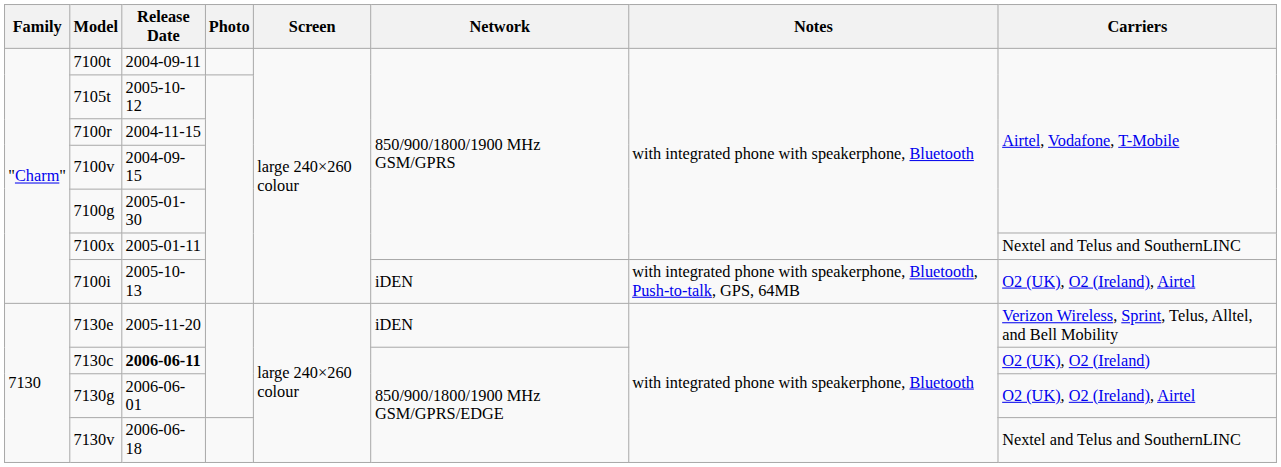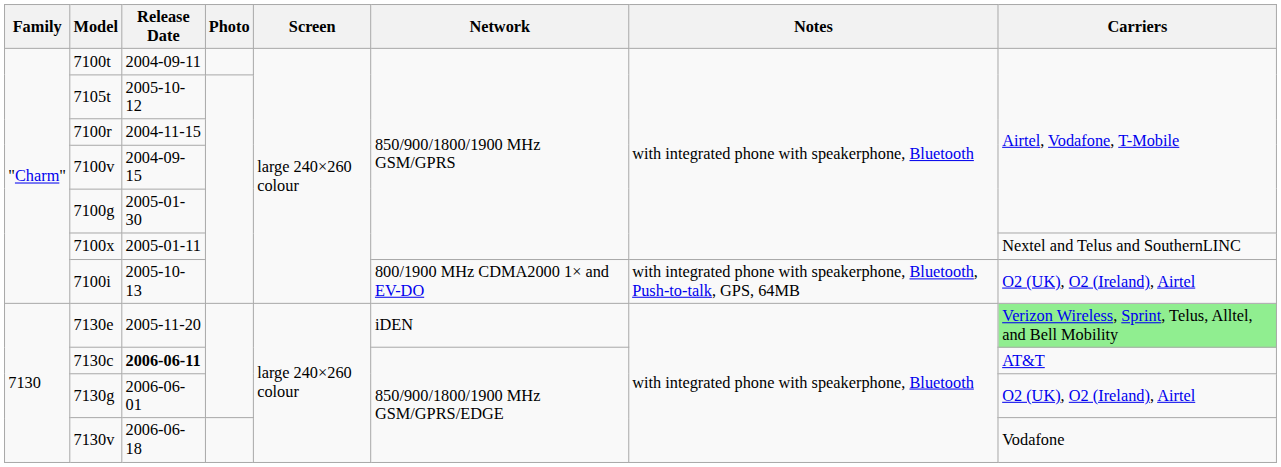7100i | Network: iDEN -> 800/1900 MHz CDMA2000 1× and EV-DO
7130e | Carriers: no background -> lightgreen background
7130c | Carriers: O2 (UK), O2 (Ireland) -> AT&T
7130v | Carriers: Nextel and Telus and SouthernLINC -> Vodafone
